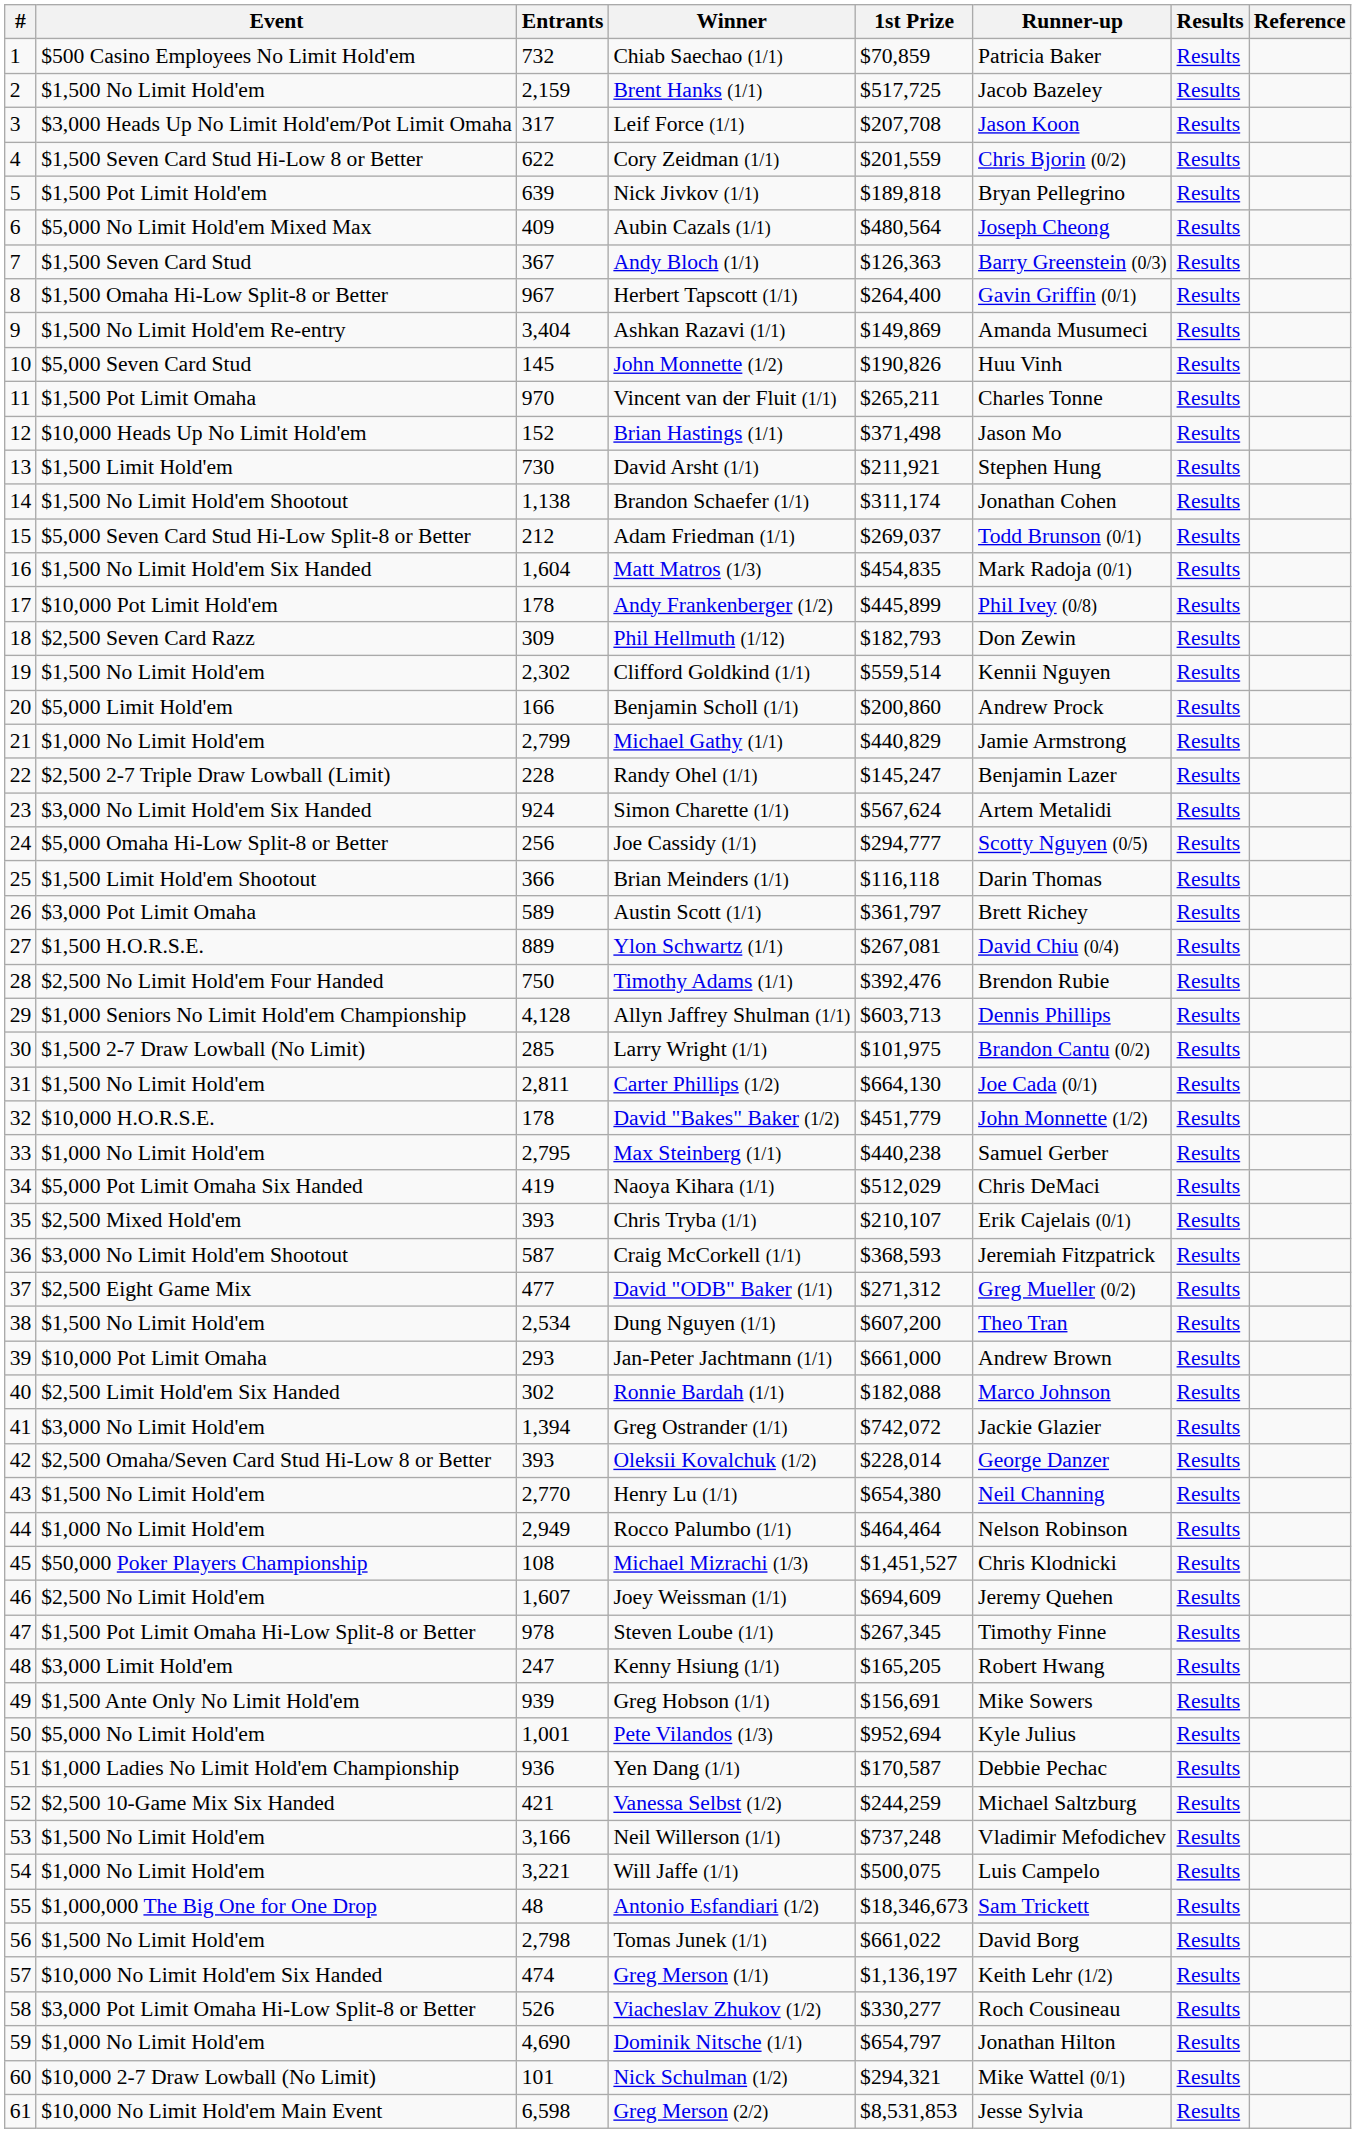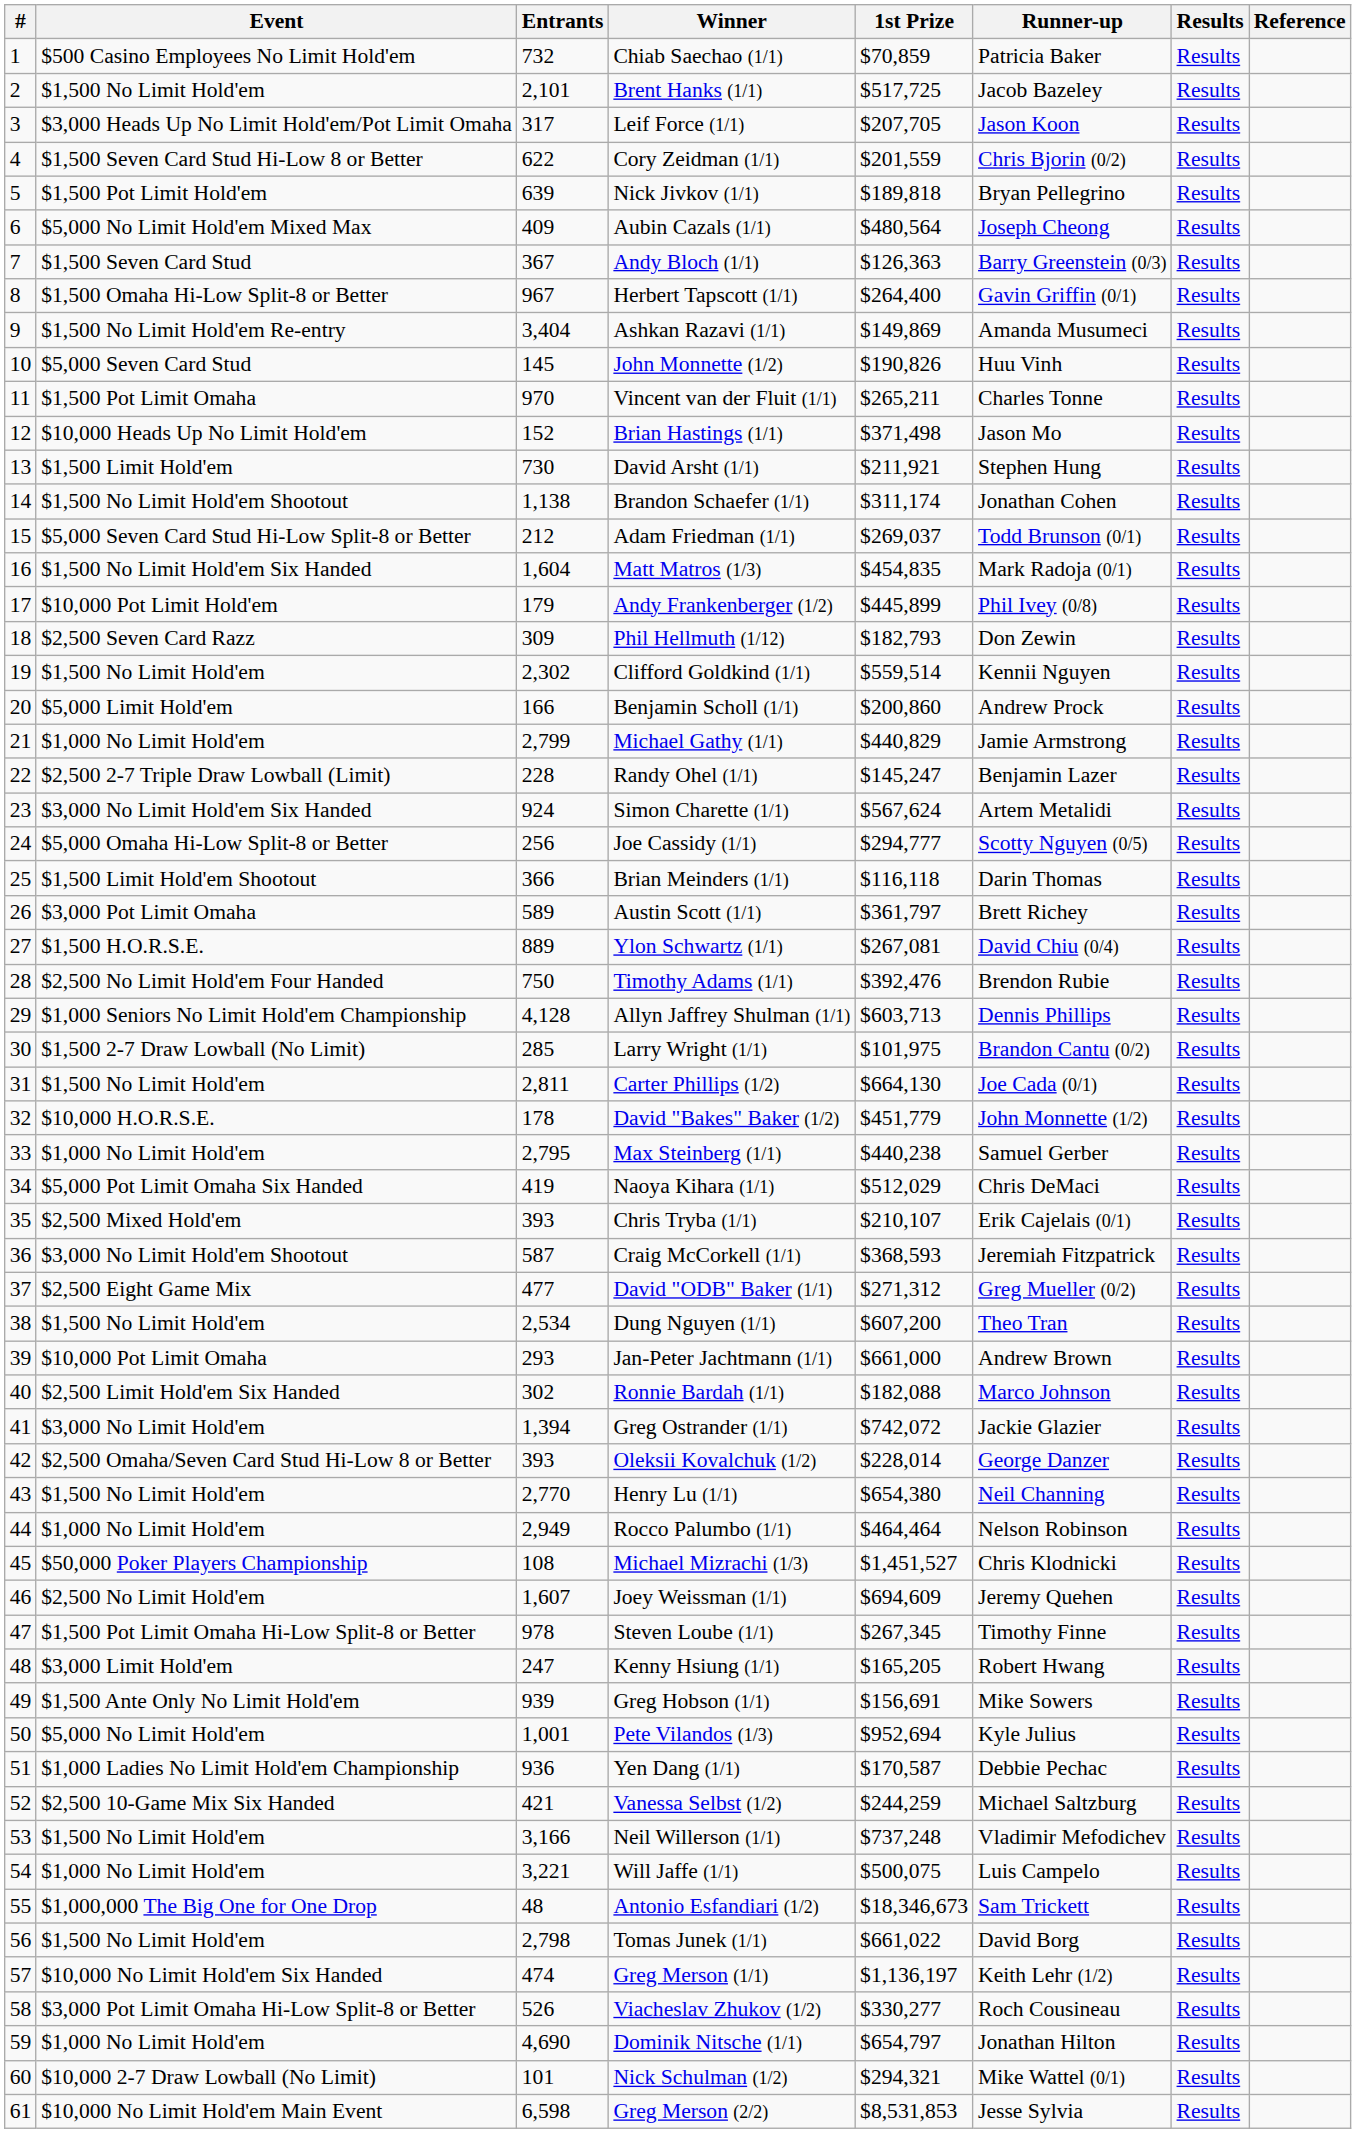Brent Hanks (1/1) | Entrants: 2,159 -> 2,101
Leif Force (1/1) | 1st Prize: $207,708 -> $207,705
Andy Frankenberger (1/2) | Entrants: 178 -> 179
